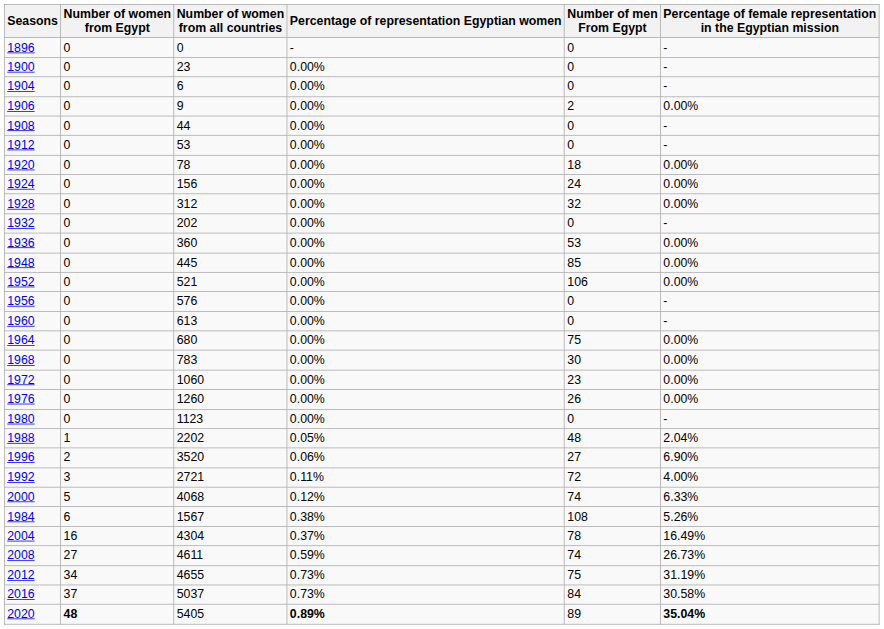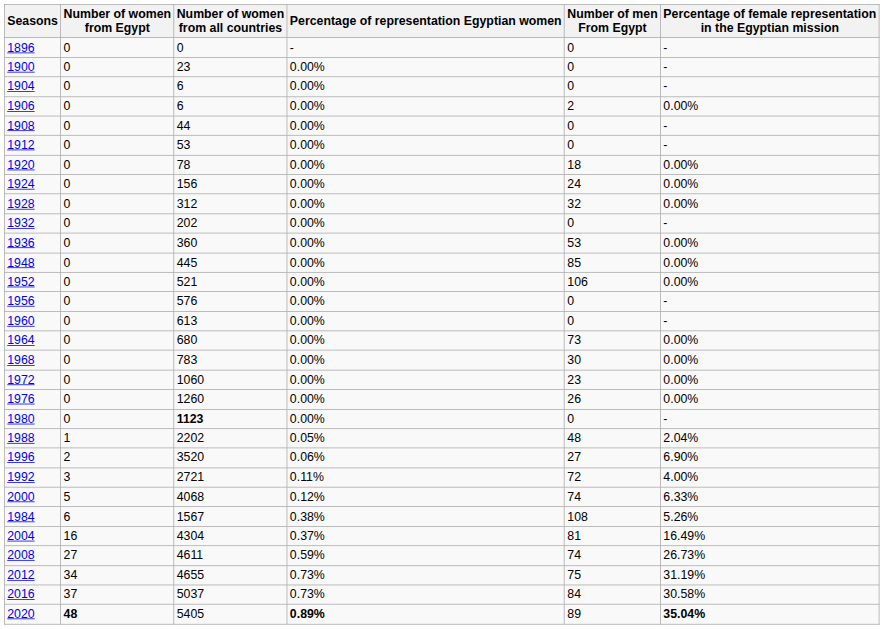1906 | Number of women from all countries: 9 -> 6
1964 | Number of men From Egypt: 75 -> 73
1980 | Number of women from all countries: normal -> bold
2004 | Number of men From Egypt: 78 -> 81
